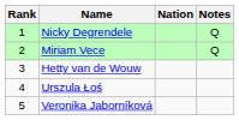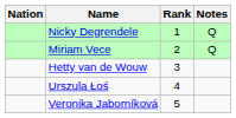columns swapped: Rank <-> Nation
